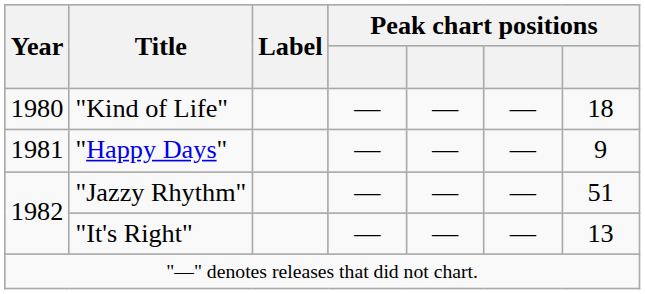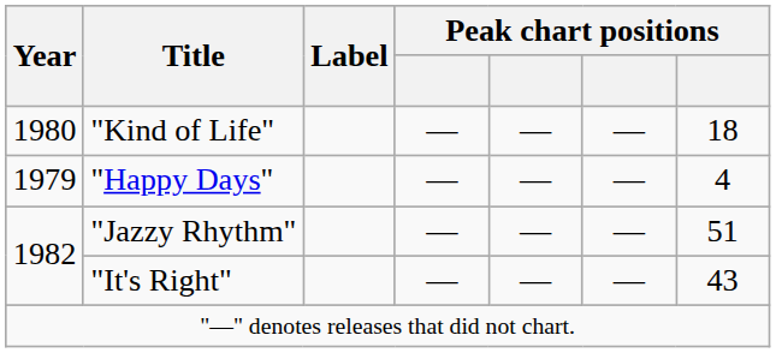"Happy Days" | Year: 1981 -> 1979
"Happy Days" | column 7: 9 -> 4
"It's Right" | column 7: 13 -> 43
